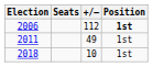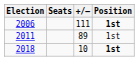2006 | +/–: 112 -> 111
2011 | +/–: 49 -> 89
2018 | Position: normal -> bold
